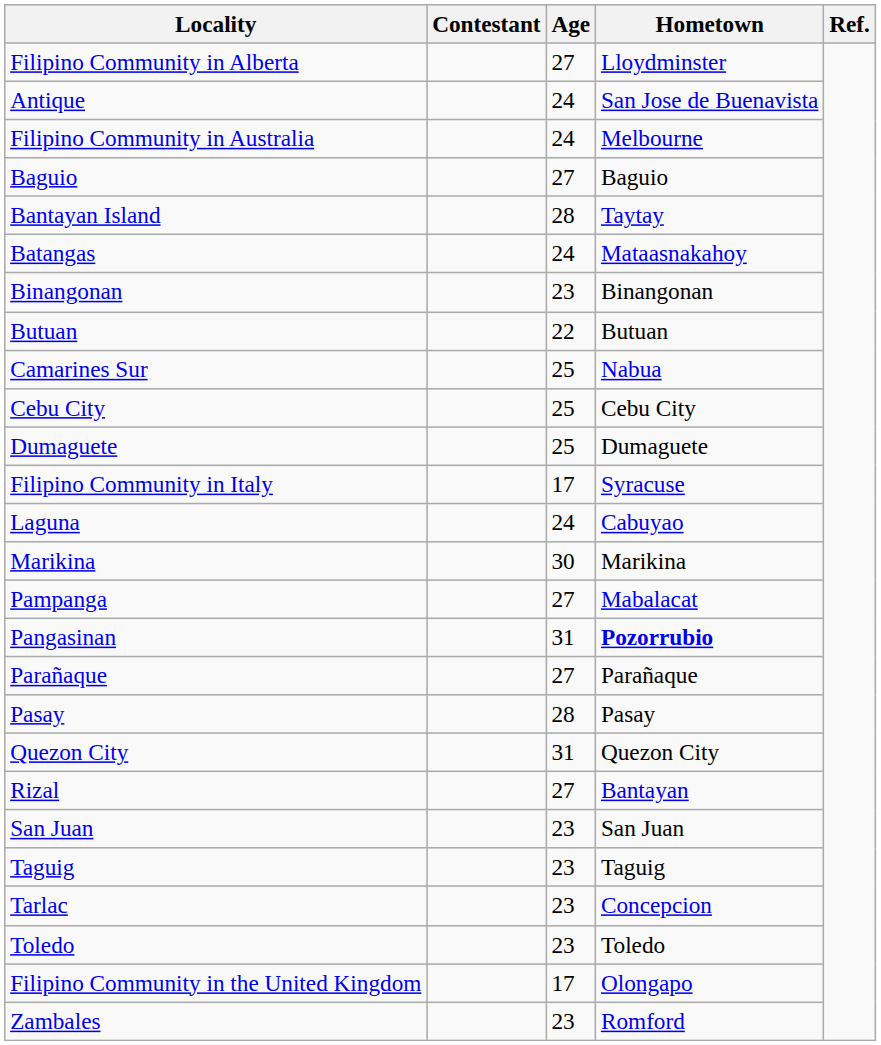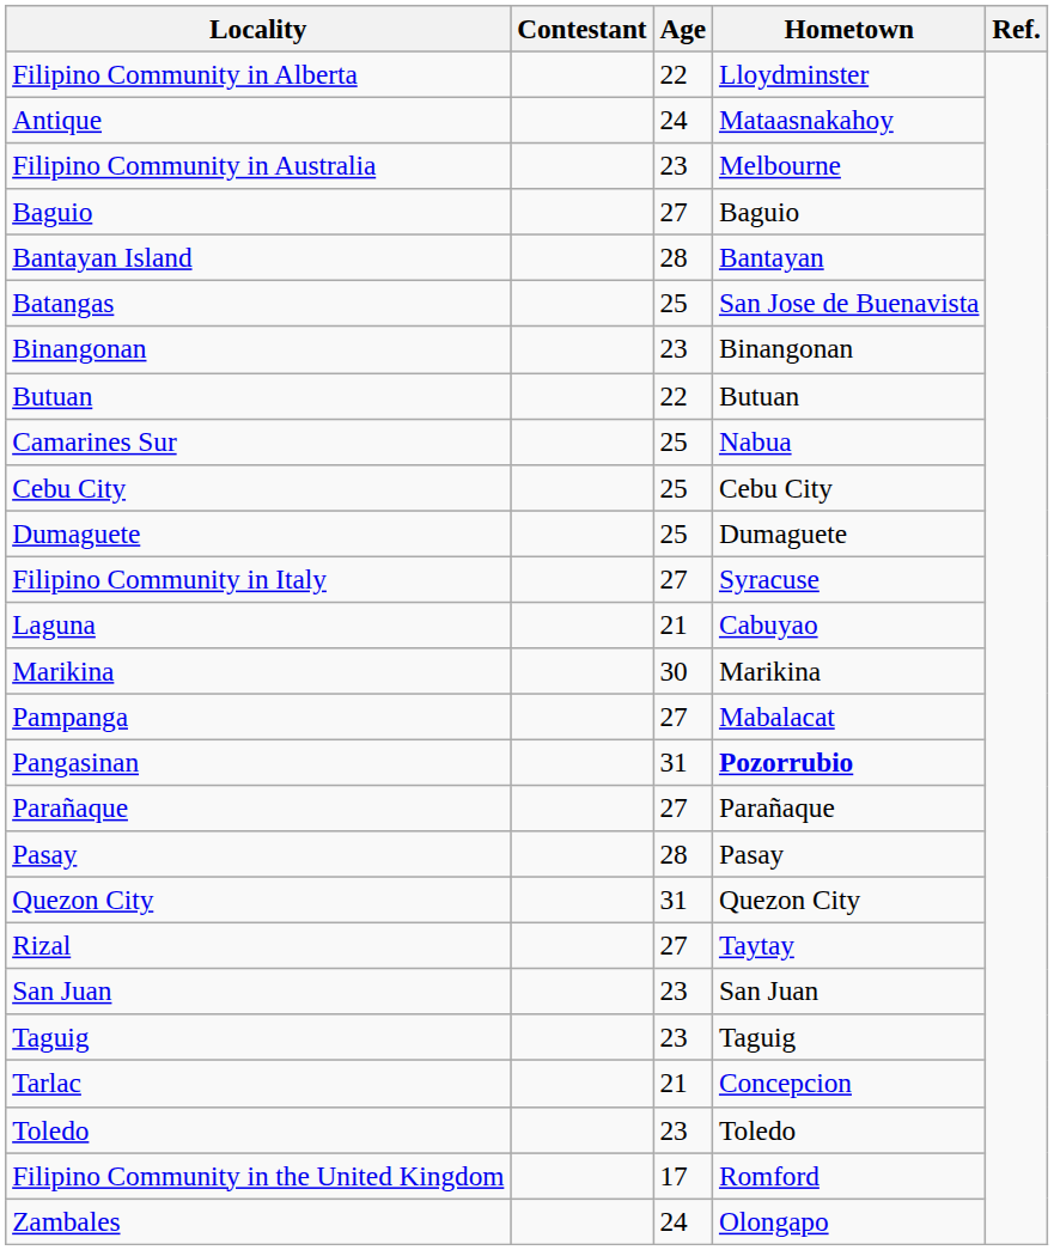Filipino Community in Alberta | Age: 27 -> 22
Antique | Hometown: San Jose de Buenavista -> Mataasnakahoy
Filipino Community in Australia | Age: 24 -> 23
Bantayan Island | Hometown: Taytay -> Bantayan
Batangas | Age: 24 -> 25
Batangas | Hometown: Mataasnakahoy -> San Jose de Buenavista
Filipino Community in Italy | Age: 17 -> 27
Laguna | Age: 24 -> 21
Rizal | Hometown: Bantayan -> Taytay
Tarlac | Age: 23 -> 21
Filipino Community in the United Kingdom | Hometown: Olongapo -> Romford
Zambales | Age: 23 -> 24
Zambales | Hometown: Romford -> Olongapo
